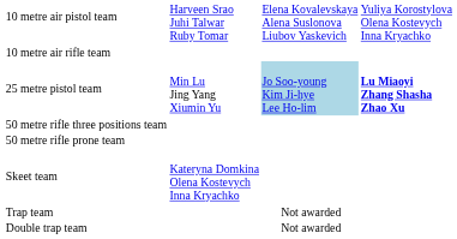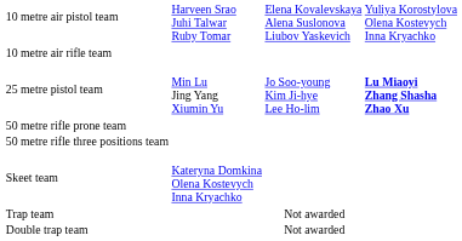25 metre pistol team | column 3: lightblue background -> no background
rows swapped: 50 metre rifle three positions team <-> 50 metre rifle prone team
